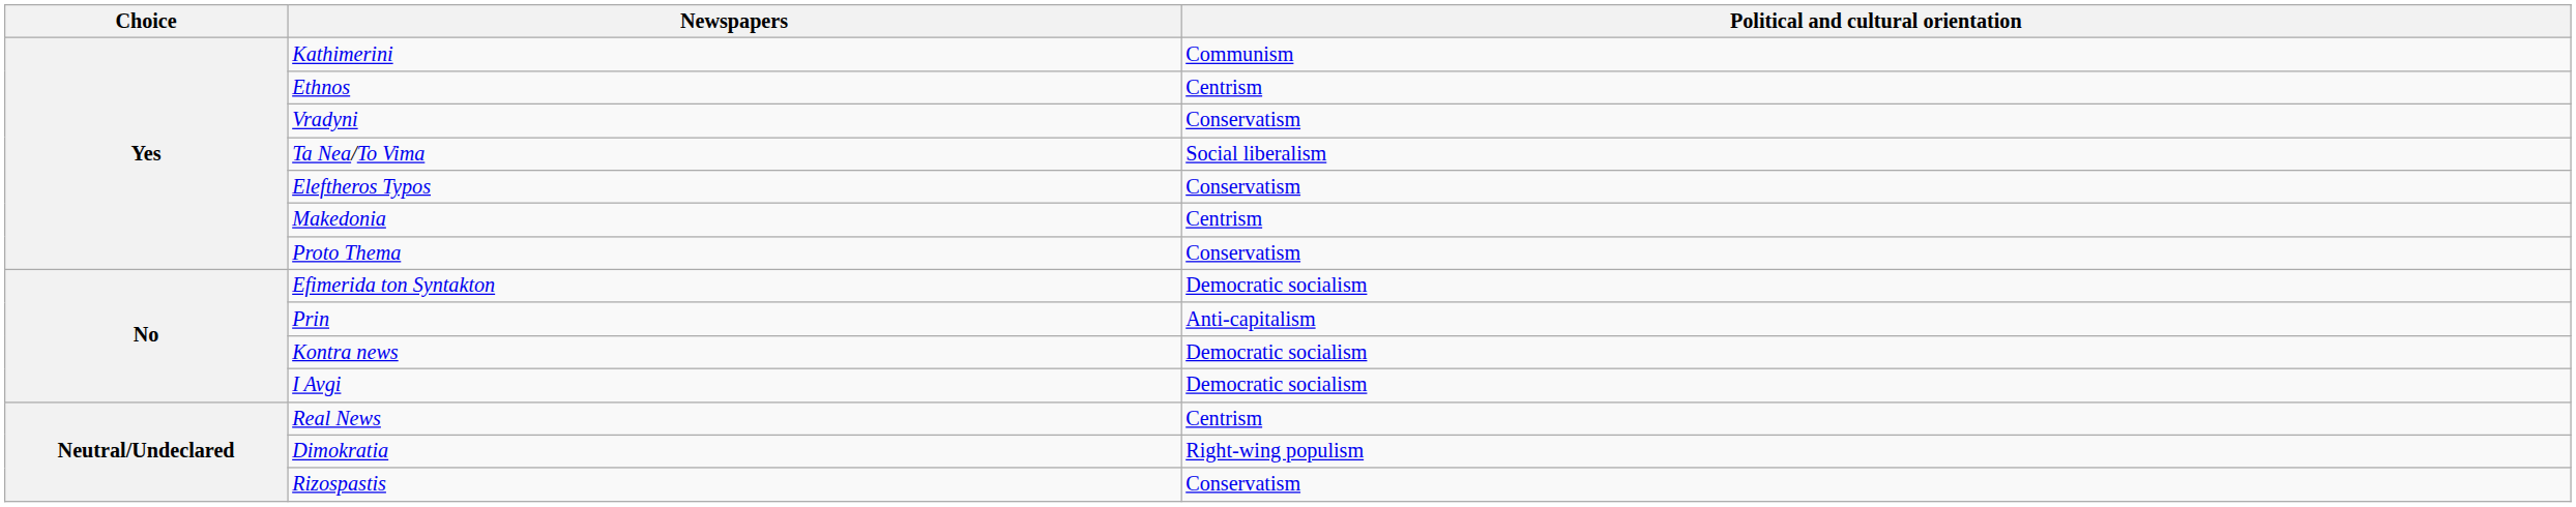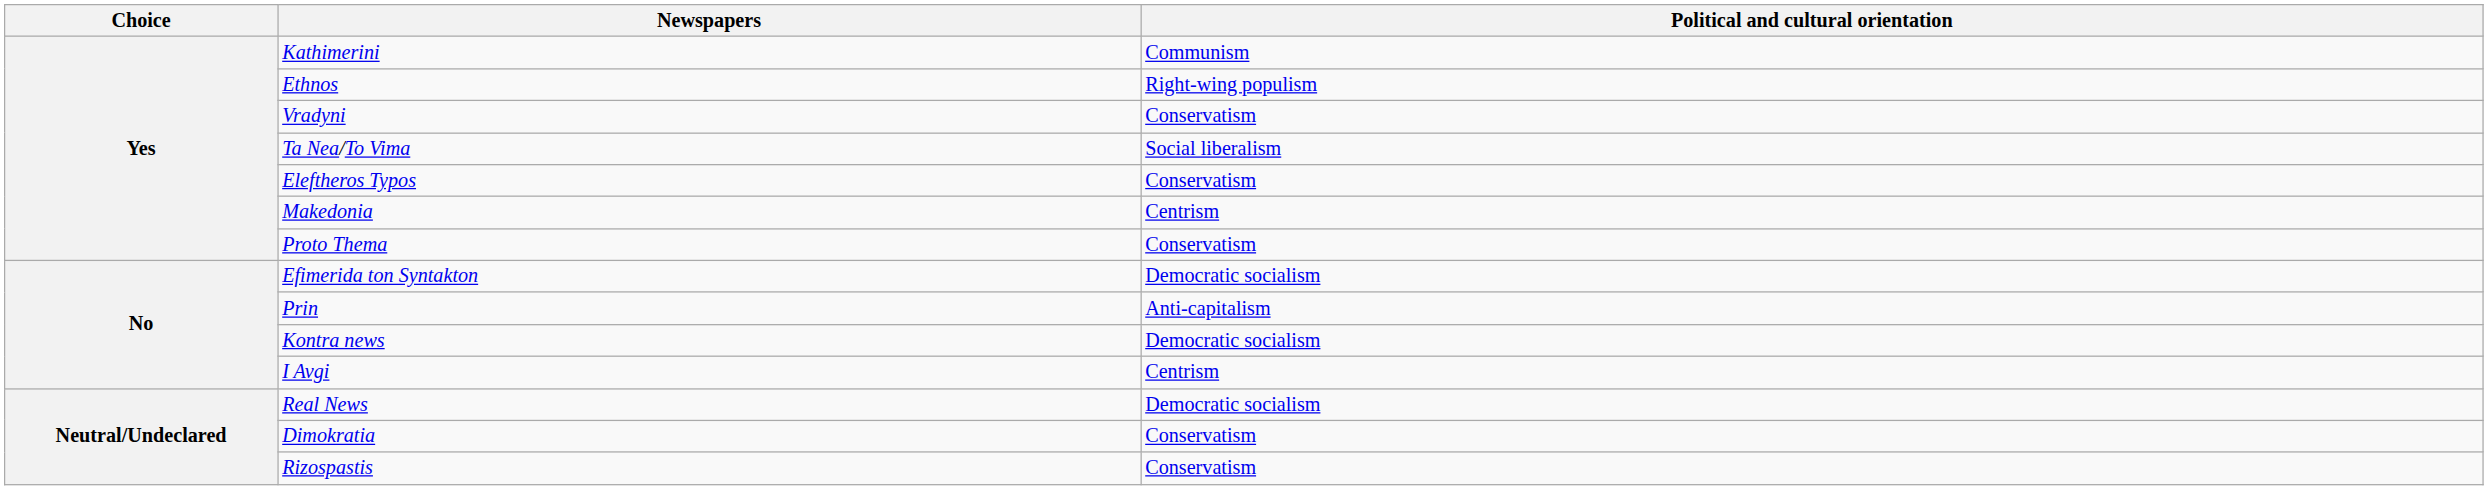Ethnos | Political and cultural orientation: Centrism -> Right-wing populism
I Avgi | Political and cultural orientation: Democratic socialism -> Centrism
Real News | Political and cultural orientation: Centrism -> Democratic socialism
Dimokratia | Political and cultural orientation: Right-wing populism -> Conservatism
